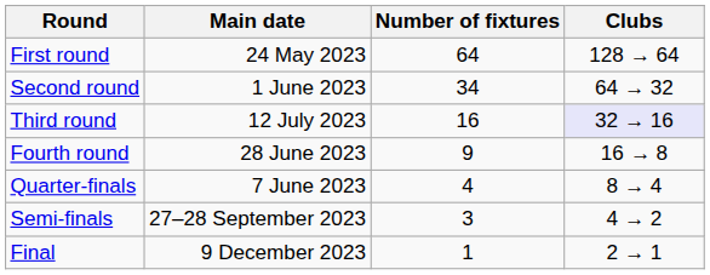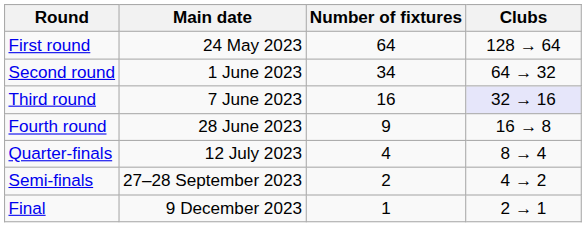Third round | Main date: 12 July 2023 -> 7 June 2023
Quarter-finals | Main date: 7 June 2023 -> 12 July 2023
Semi-finals | Number of fixtures: 3 -> 2
